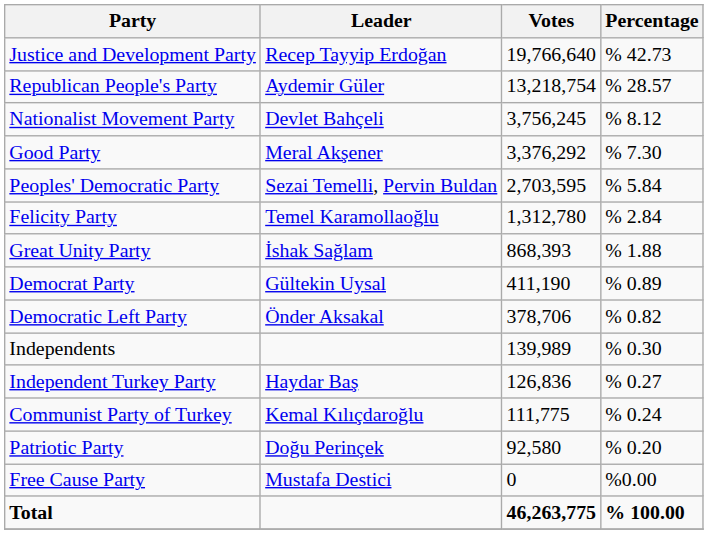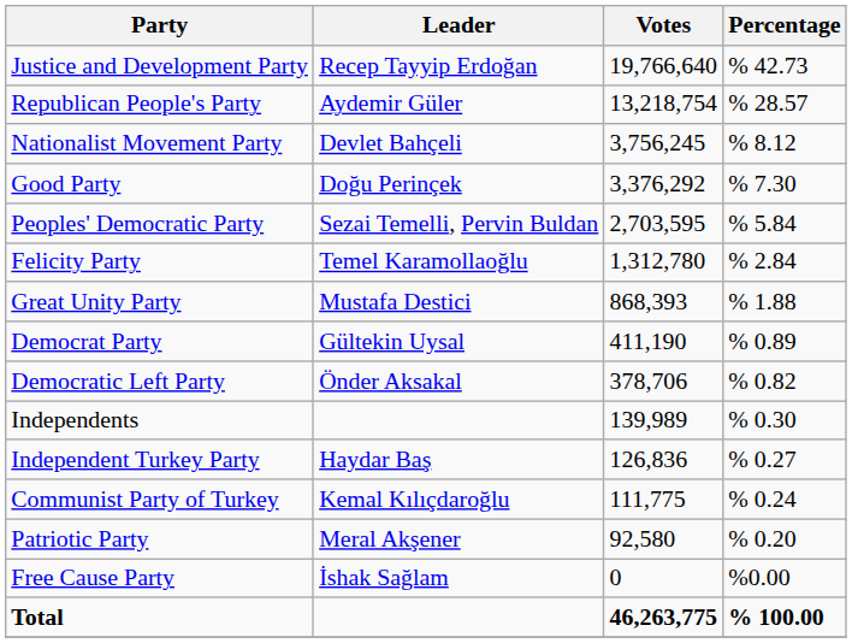Good Party | Leader: Meral Akşener -> Doğu Perinçek
Great Unity Party | Leader: İshak Sağlam -> Mustafa Destici
Patriotic Party | Leader: Doğu Perinçek -> Meral Akşener
Free Cause Party | Leader: Mustafa Destici -> İshak Sağlam
